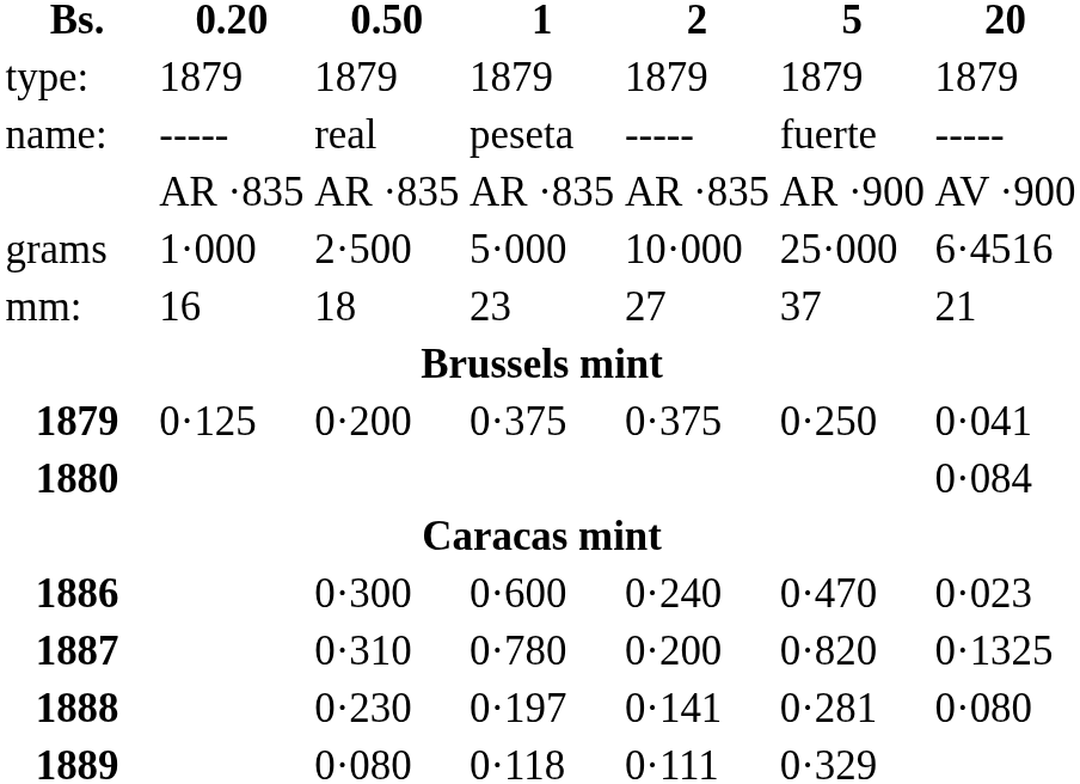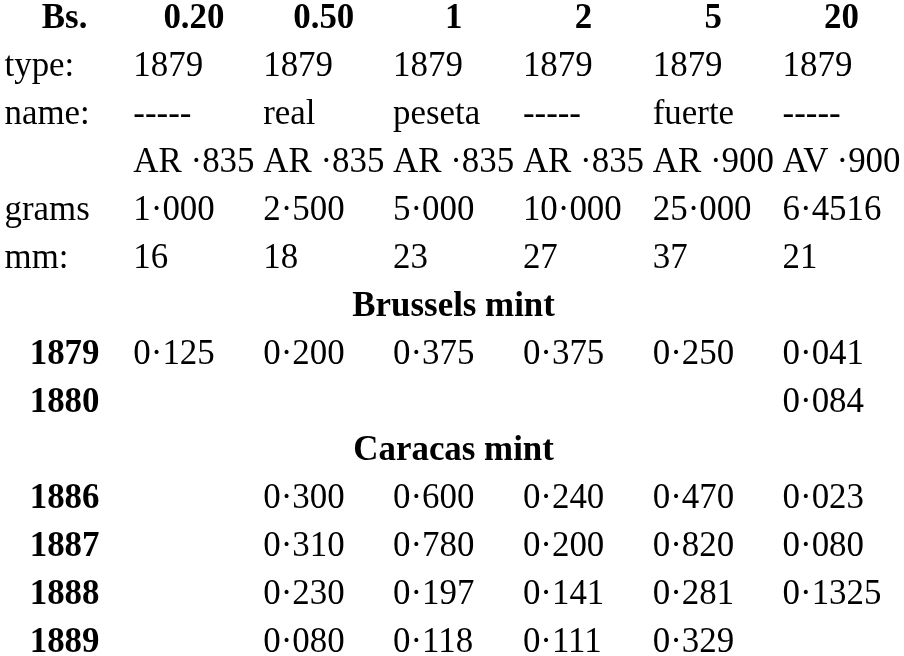0·310 | 20: 0·1325 -> 0·080
0·230 | 20: 0·080 -> 0·1325
